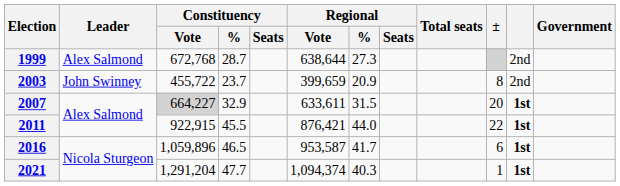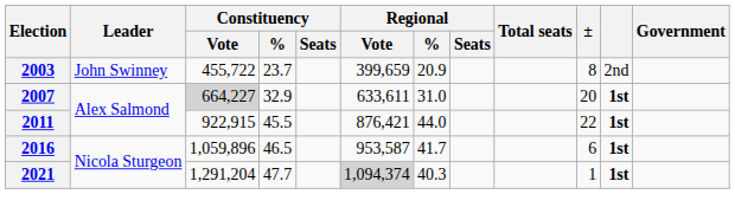- row: 1999 | Alex Salmond | 672,768 | 28.7 | 638,644 | 27.3 | 2nd
2007 | Regional / %: 31.5 -> 31.0
2021 | Regional / Vote: no background -> lightgrey background
